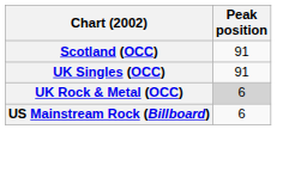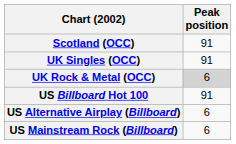+ row: US Billboard Hot 100 | 91
+ row: US Alternative Airplay (Billboard) | 6
